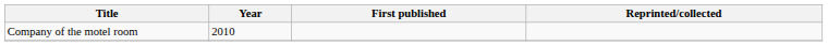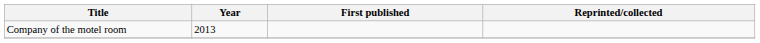Company of the motel room | Year: 2010 -> 2013
